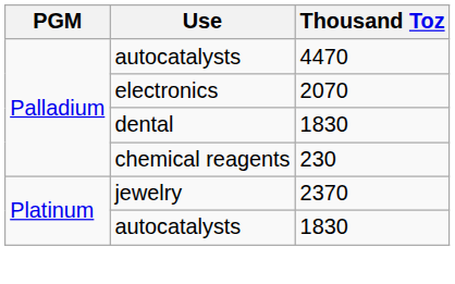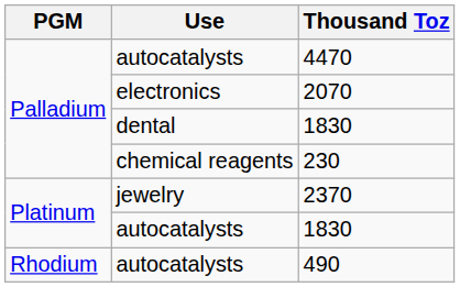+ row: Rhodium | autocatalysts | 490
